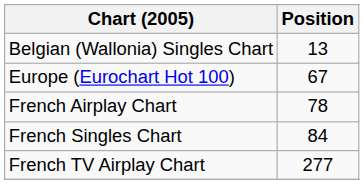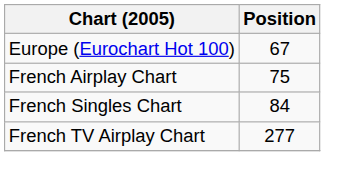- row: Belgian (Wallonia) Singles Chart | 13
French Airplay Chart | Position: 78 -> 75
